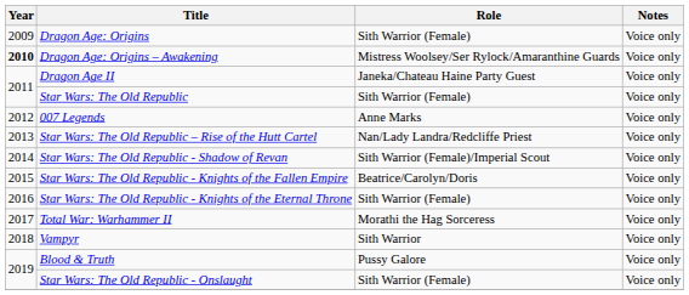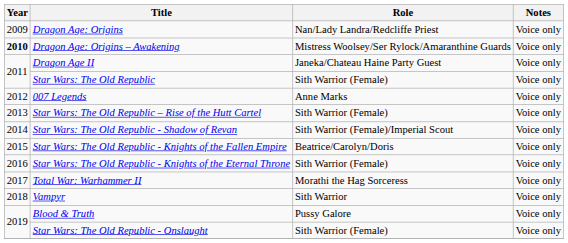Dragon Age: Origins | Role: Sith Warrior (Female) -> Nan/Lady Landra/Redcliffe Priest
Star Wars: The Old Republic – Rise of the Hutt Cartel | Role: Nan/Lady Landra/Redcliffe Priest -> Sith Warrior (Female)
